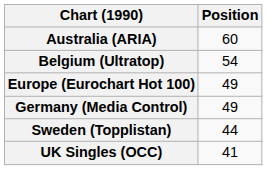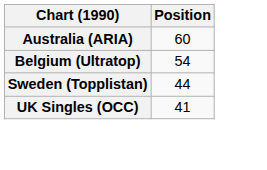- row: Europe (Eurochart Hot 100) | 49
- row: Germany (Media Control) | 49
